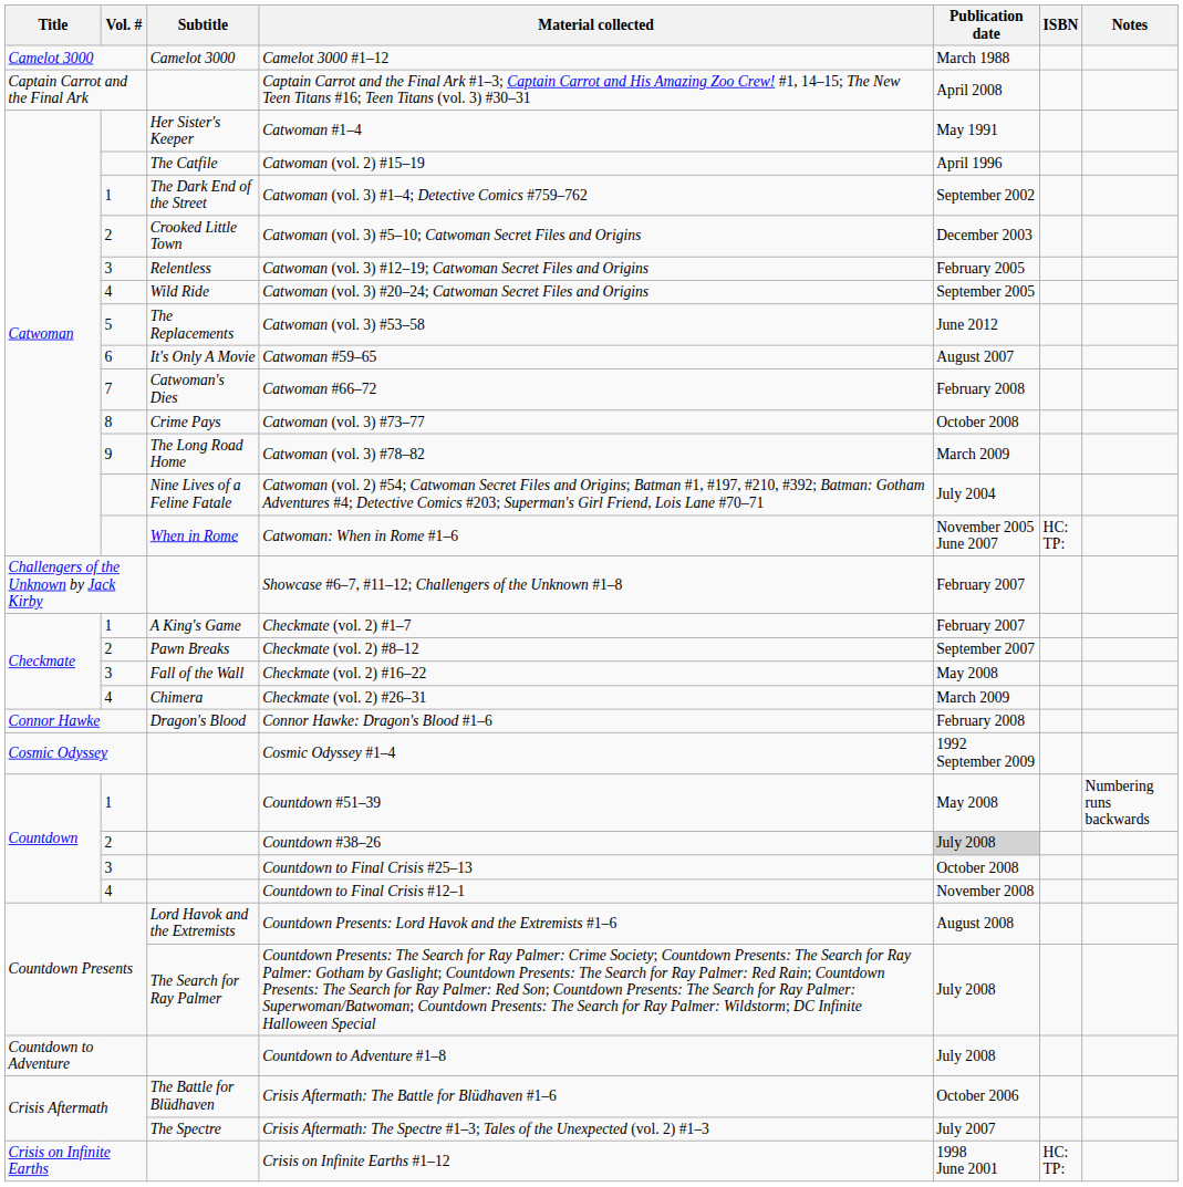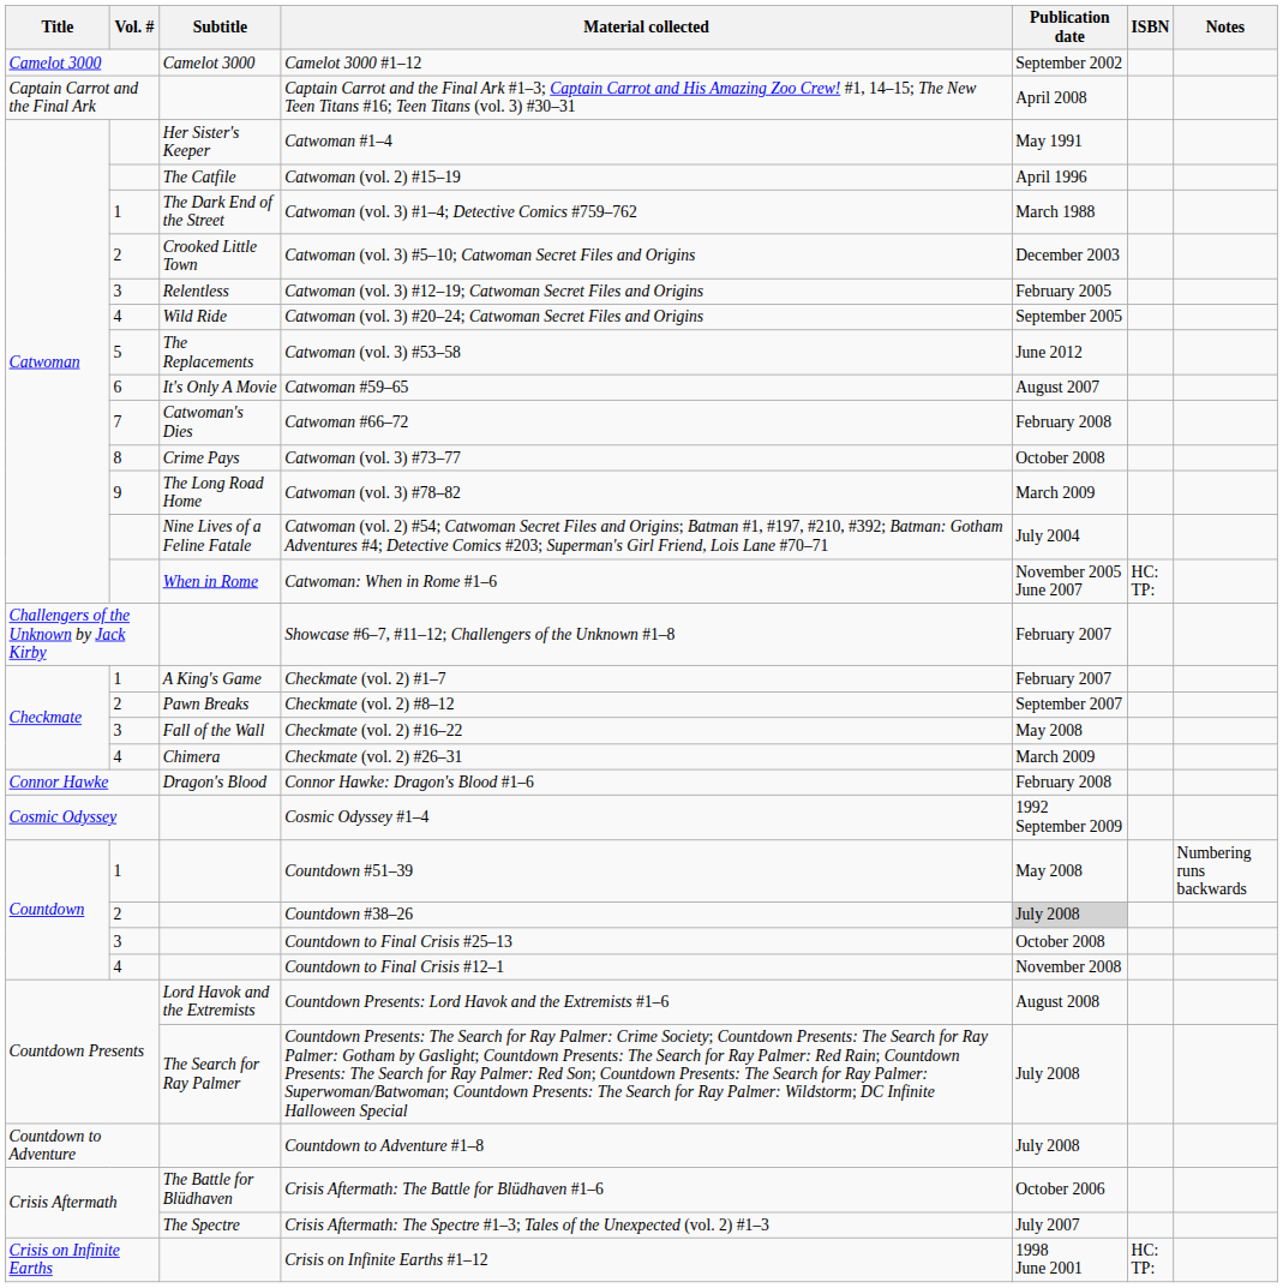Camelot 3000 #1–12 | Publication date: March 1988 -> September 2002
Catwoman (vol. 3) #1–4; Detective Comics #759–762 | Publication date: September 2002 -> March 1988
